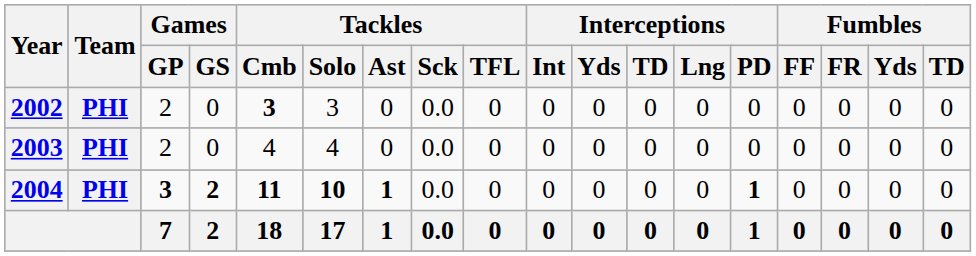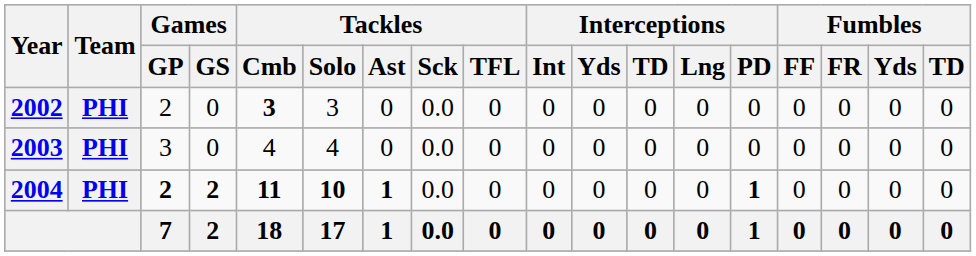2003 | Games / GP: 2 -> 3
2004 | Games / GP: 3 -> 2
